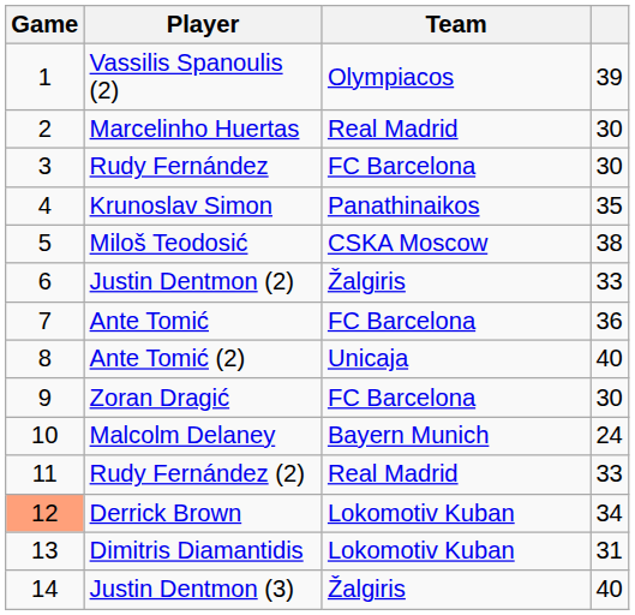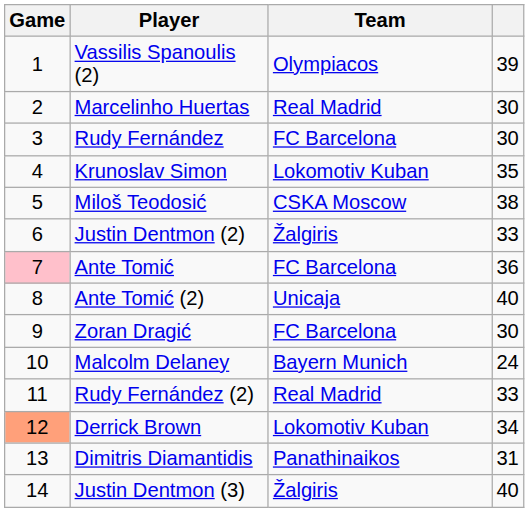Krunoslav Simon | Team: Panathinaikos -> Lokomotiv Kuban
Ante Tomić | Game: no background -> pink background
Dimitris Diamantidis | Team: Lokomotiv Kuban -> Panathinaikos
